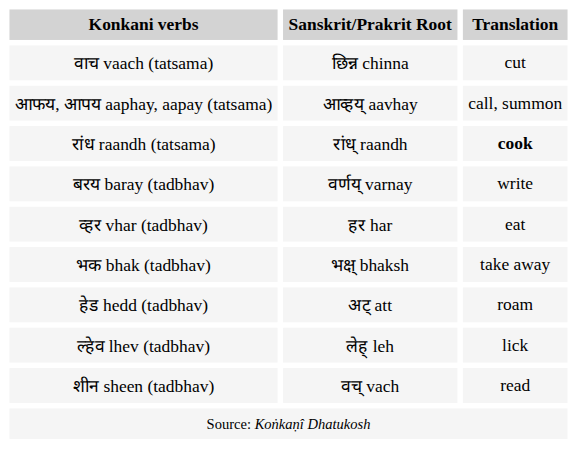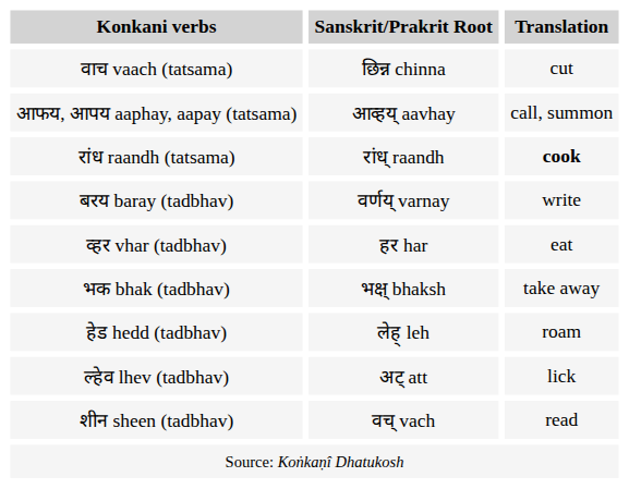हेड hedd (tadbhav) | Sanskrit/Prakrit Root: अट् att -> लेह् leh
ल्हेव lhev (tadbhav) | Sanskrit/Prakrit Root: लेह् leh -> अट् att
